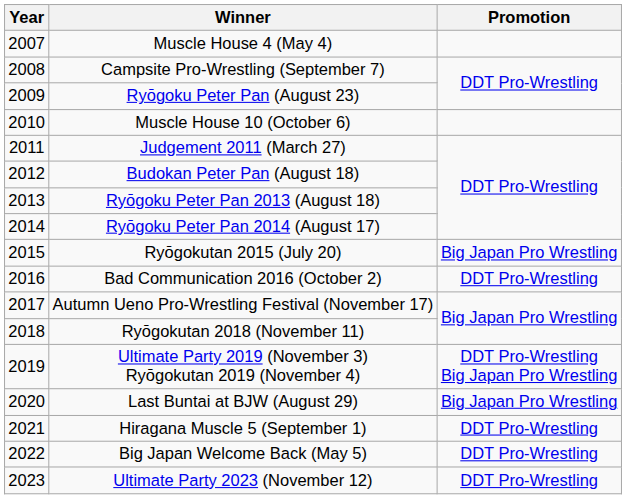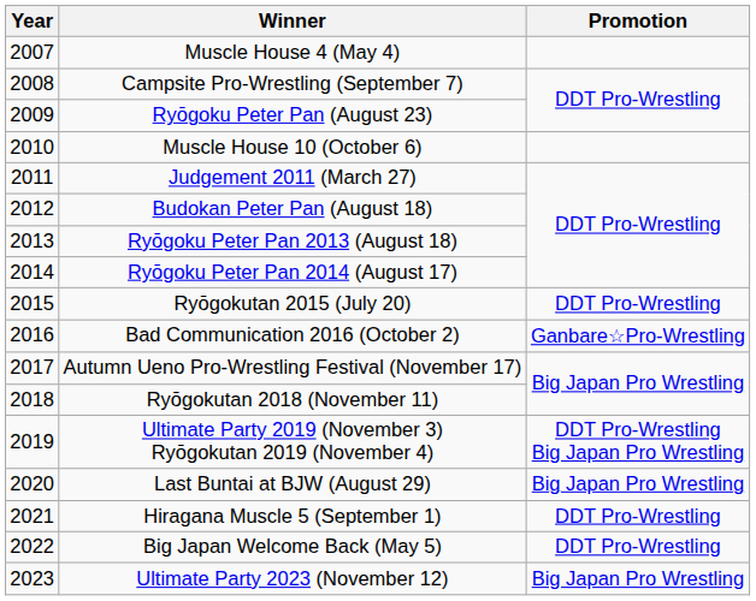Ryōgokutan 2015 (July 20) | Promotion: Big Japan Pro Wrestling -> DDT Pro-Wrestling
Bad Communication 2016 (October 2) | Promotion: DDT Pro-Wrestling -> Ganbare☆Pro-Wrestling
Ultimate Party 2023 (November 12) | Promotion: DDT Pro-Wrestling -> Big Japan Pro Wrestling
